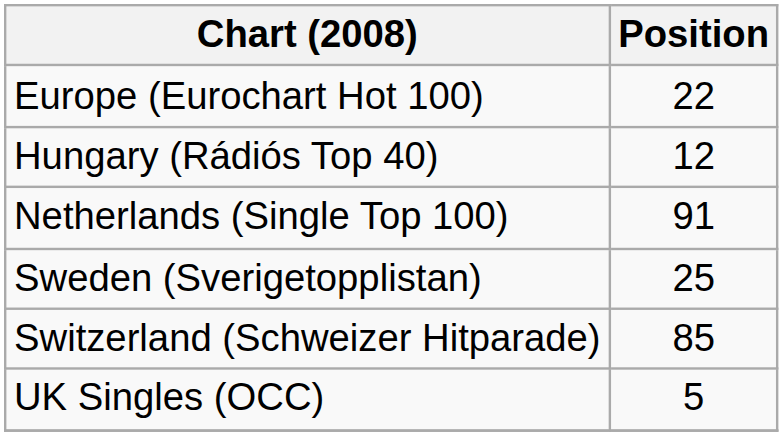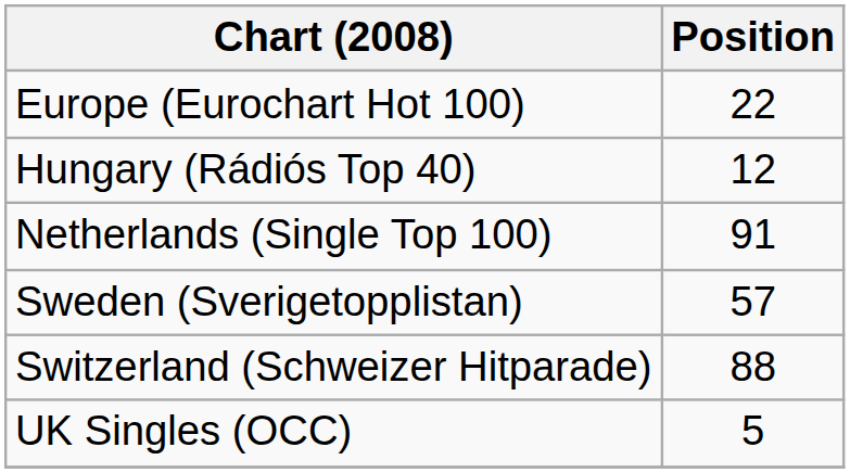Sweden (Sverigetopplistan) | Position: 25 -> 57
Switzerland (Schweizer Hitparade) | Position: 85 -> 88
